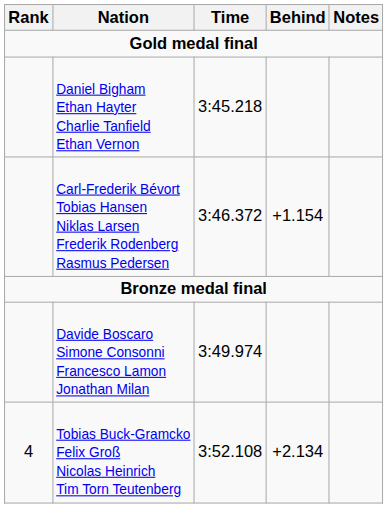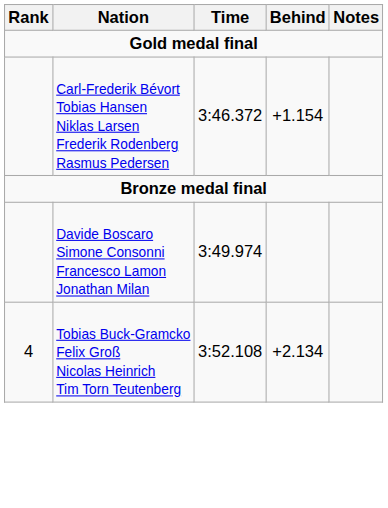- row: Daniel Bigham Ethan Hayter Charlie Tanfield Ethan Vernon | 3:45.218
